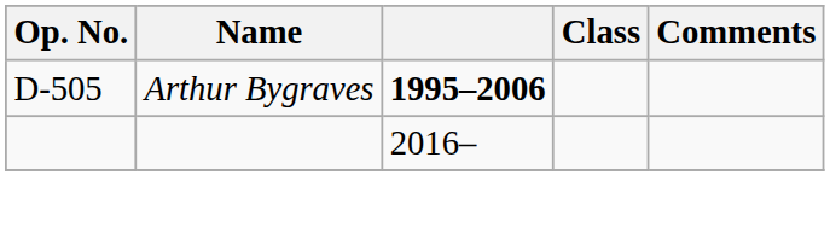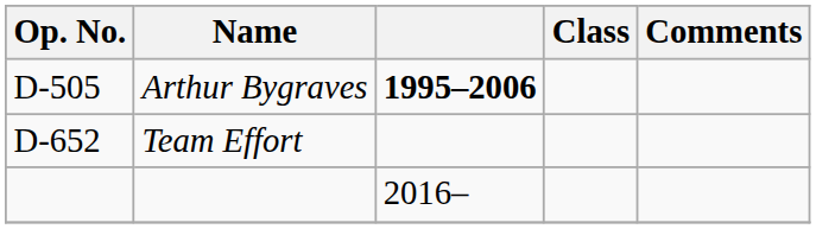+ row: D-652 | Team Effort
